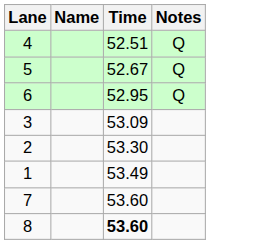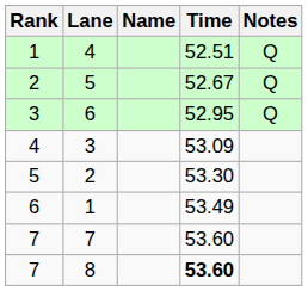+ column: Rank | 1 | 2 | 3 | 4 | 5 | 6 | 7 | 7
